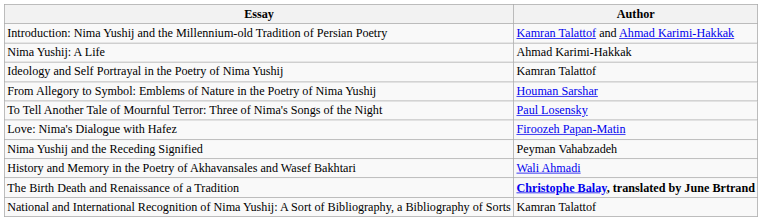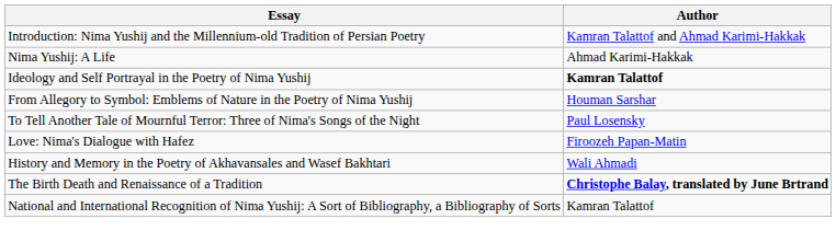Ideology and Self Portrayal in the Poetry of Nima Yushij | Author: normal -> bold
- row: Nima Yushij and the Receding Signified | Peyman Vahabzadeh
